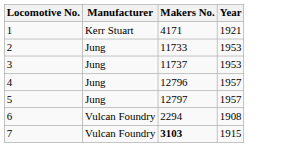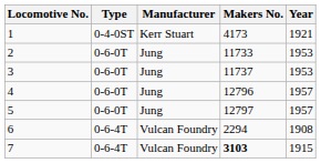+ column: Type | 0-4-0ST | 0-6-0T | 0-6-0T | 0-6-0T | 0-6-0T | 0-6-4T | 0-6-4T
1 | Makers No.: 4171 -> 4173
